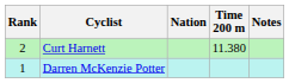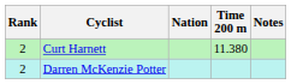Darren McKenzie Potter | Rank: 1 -> 2
